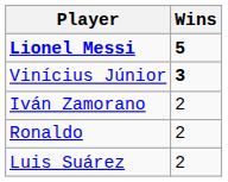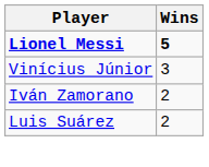Vinícius Júnior | Wins: bold -> normal
- row: Ronaldo | 2
